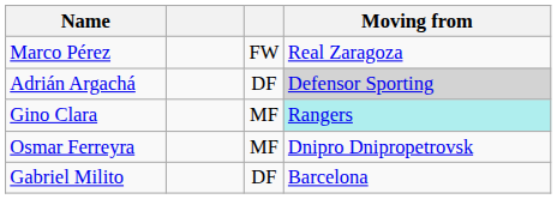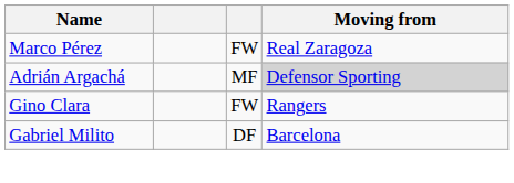Adrián Argachá | column 3: DF -> MF
Gino Clara | column 3: MF -> FW
Gino Clara | Moving from: paleturquoise background -> no background
- row: Osmar Ferreyra | MF | Dnipro Dnipropetrovsk
